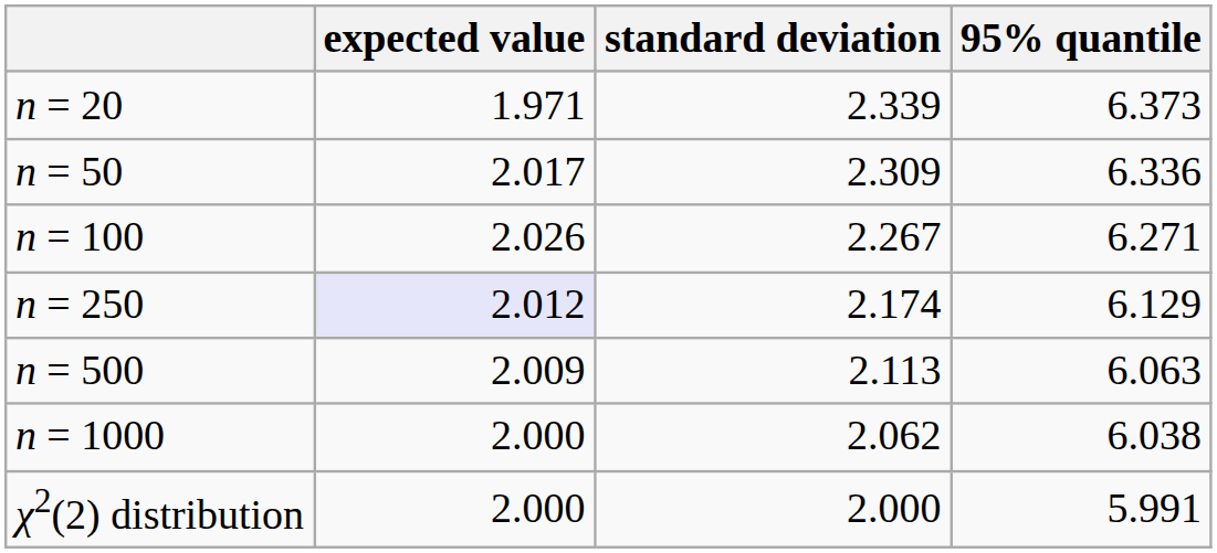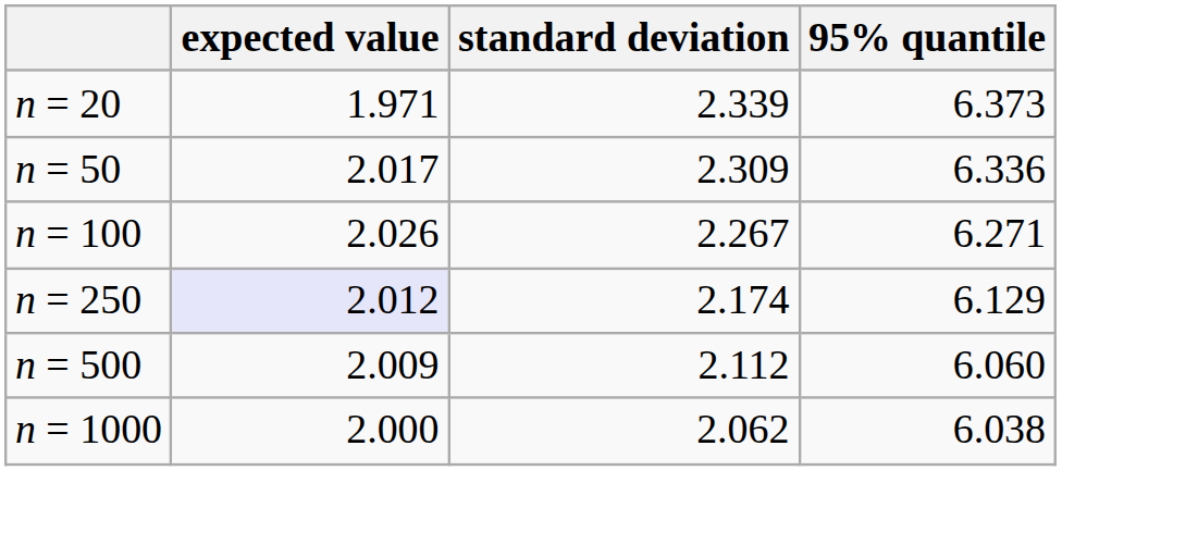n = 500 | standard deviation: 2.113 -> 2.112
n = 500 | 95% quantile: 6.063 -> 6.060
- row: χ2(2) distribution | 2.000 | 2.000 | 5.991
